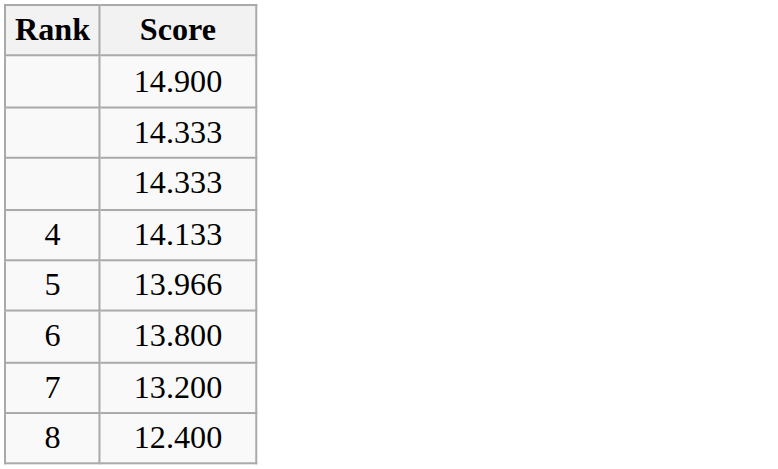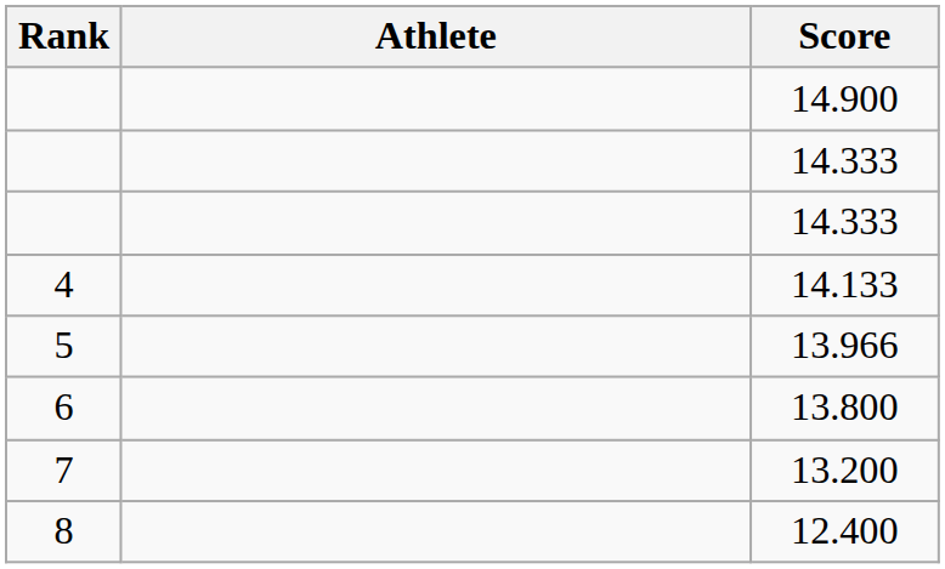+ column: Athlete
